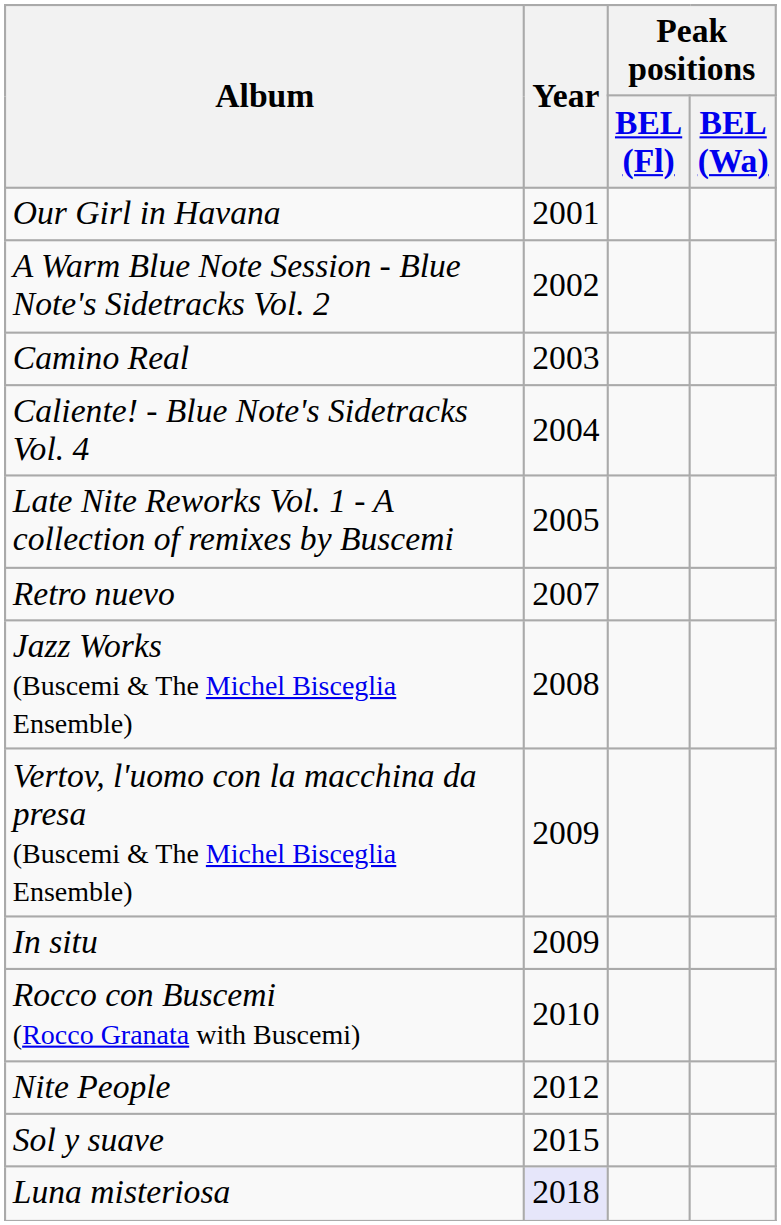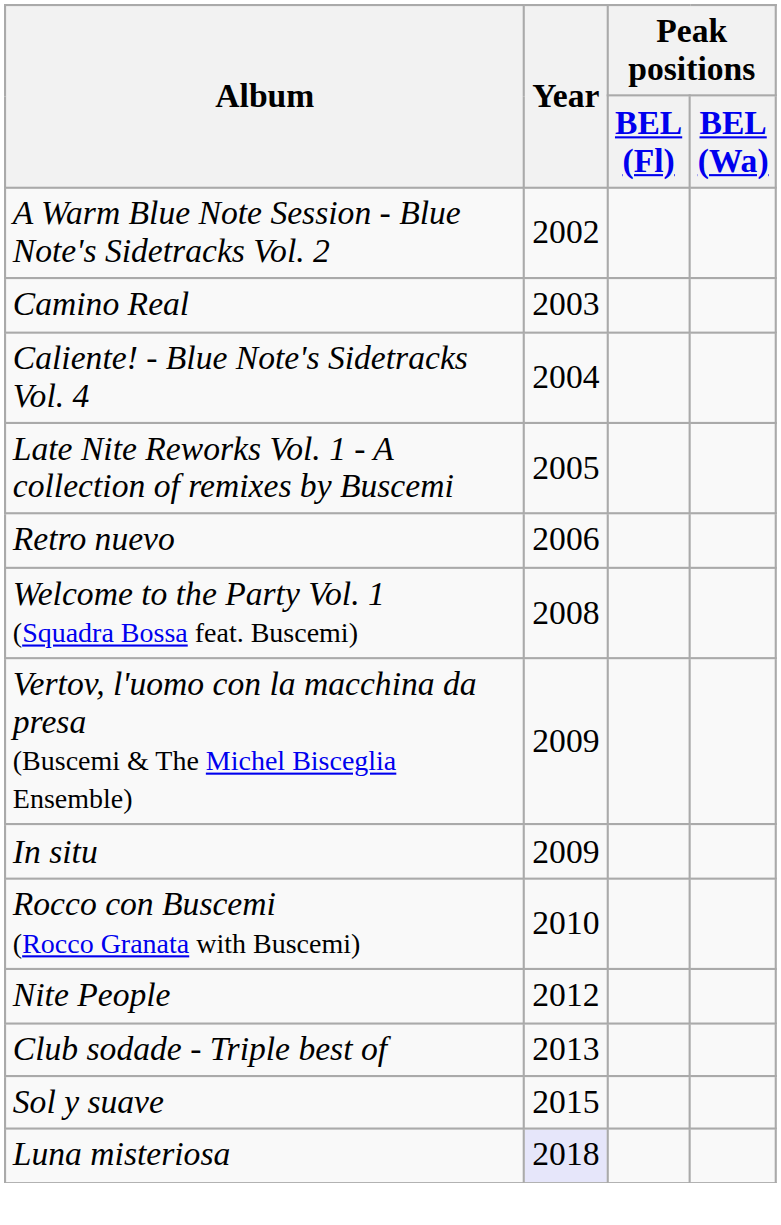- row: Our Girl in Havana | 2001
Retro nuevo | Year: 2007 -> 2006
+ row: Welcome to the Party Vol. 1 (Squadra Bossa feat. Buscemi) | 2008
- row: Jazz Works (Buscemi & The Michel Bisceglia Ensemble) | 2008
+ row: Club sodade - Triple best of | 2013
